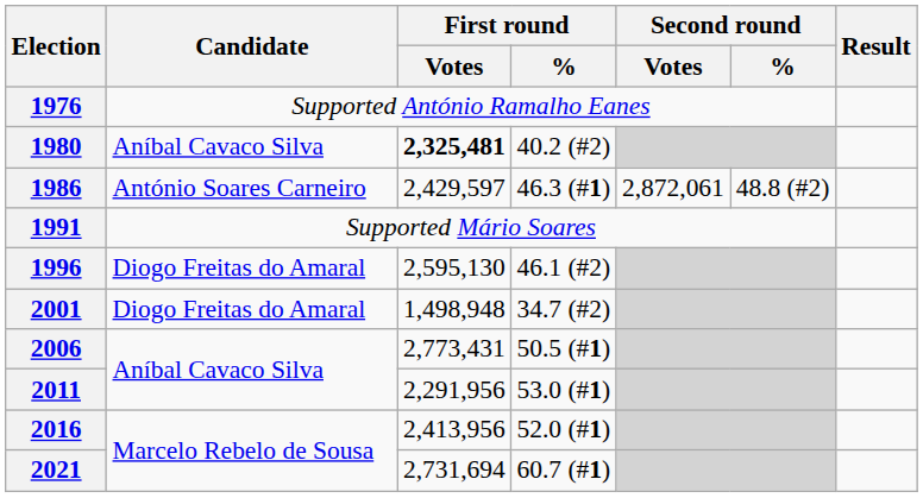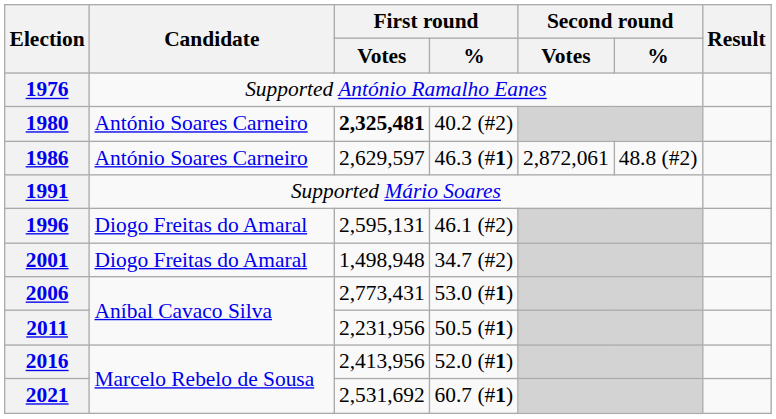1980 | Candidate: Aníbal Cavaco Silva -> António Soares Carneiro
1986 | First round / Votes: 2,429,597 -> 2,629,597
1996 | First round / Votes: 2,595,130 -> 2,595,131
2006 | First round / %: 50.5 (#1) -> 53.0 (#1)
2011 | First round / Votes: 2,291,956 -> 2,231,956
2011 | First round / %: 53.0 (#1) -> 50.5 (#1)
2021 | First round / Votes: 2,731,694 -> 2,531,692
